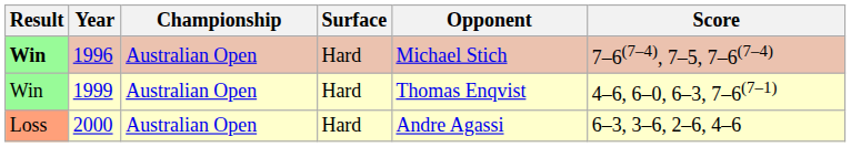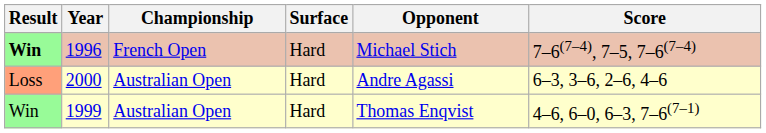1996 | Championship: Australian Open -> French Open
rows swapped: 1999 <-> 2000
